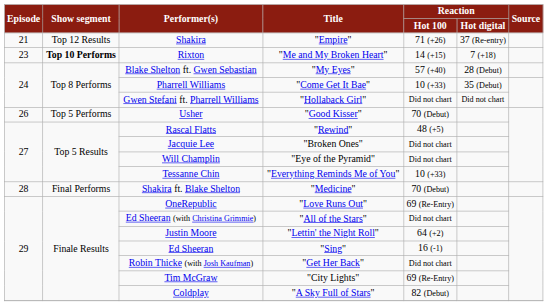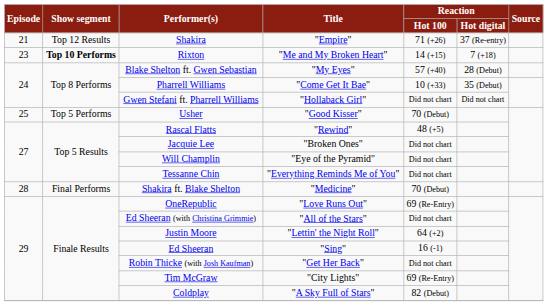Usher | Episode: 26 -> 25
Tessanne Chin | Reaction / Hot 100: 10 (+33) -> Did not chart
